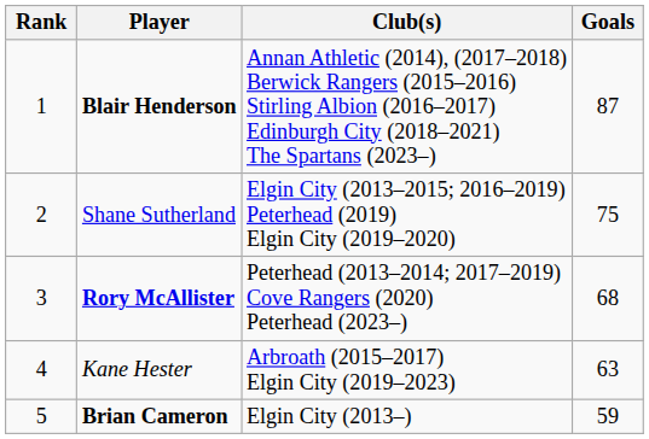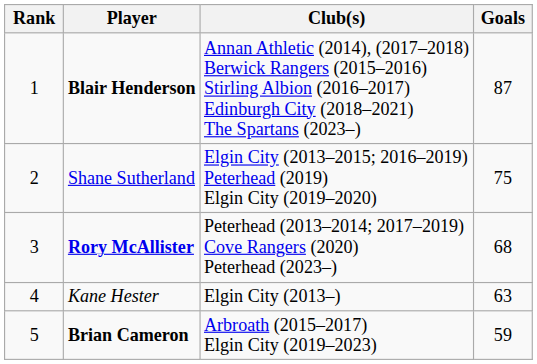Kane Hester | Club(s): Arbroath (2015–2017) Elgin City (2019–2023) -> Elgin City (2013–)
Brian Cameron | Club(s): Elgin City (2013–) -> Arbroath (2015–2017) Elgin City (2019–2023)
